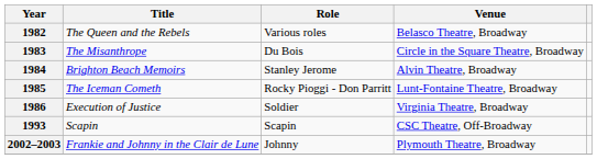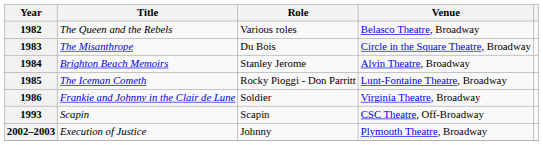1986 | Title: Execution of Justice -> Frankie and Johnny in the Clair de Lune
2002–2003 | Title: Frankie and Johnny in the Clair de Lune -> Execution of Justice
